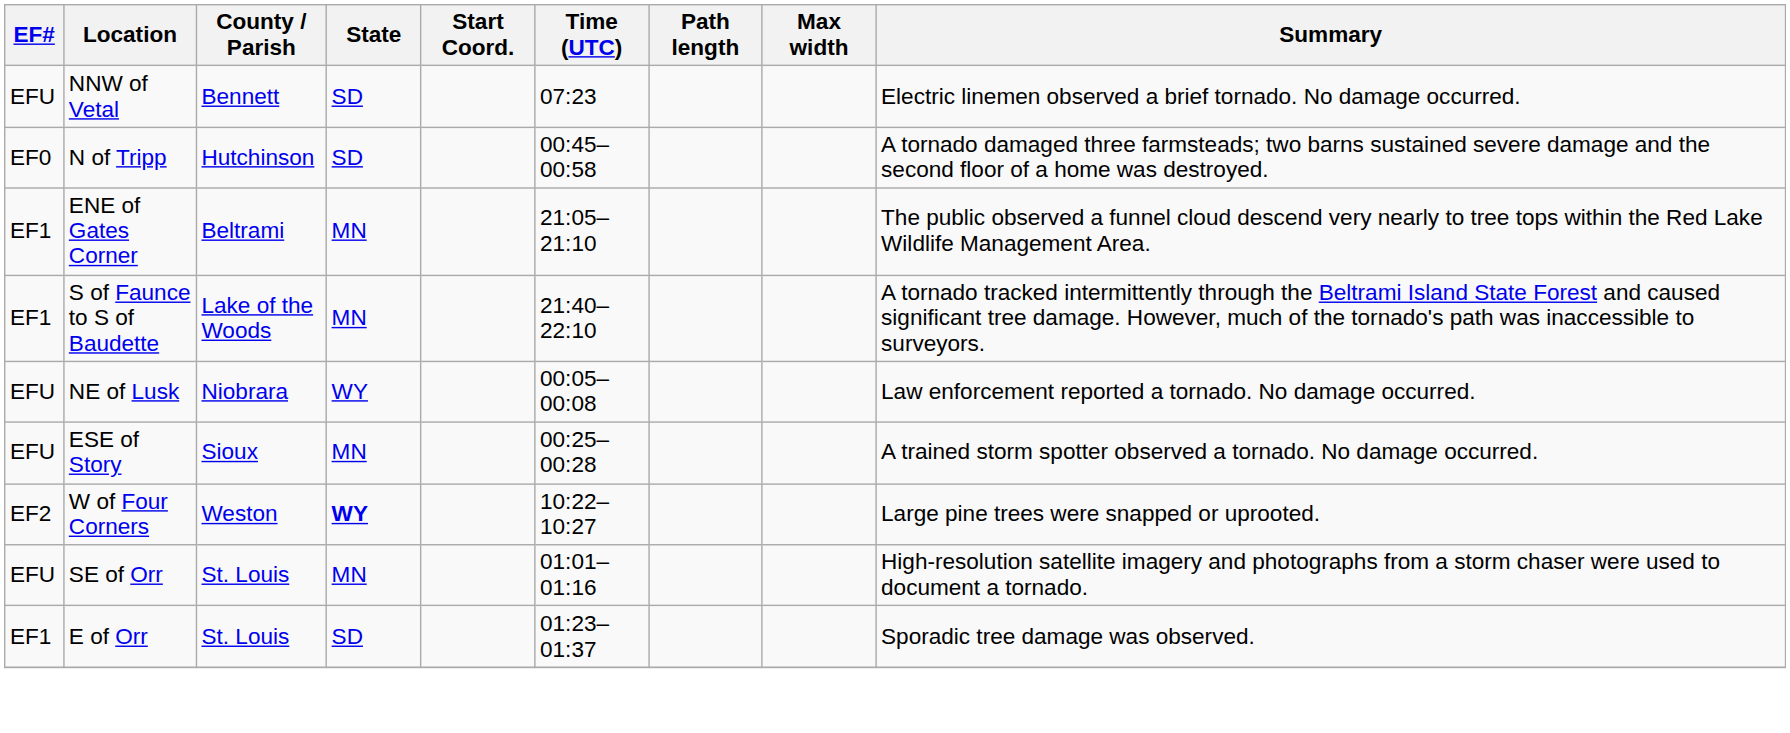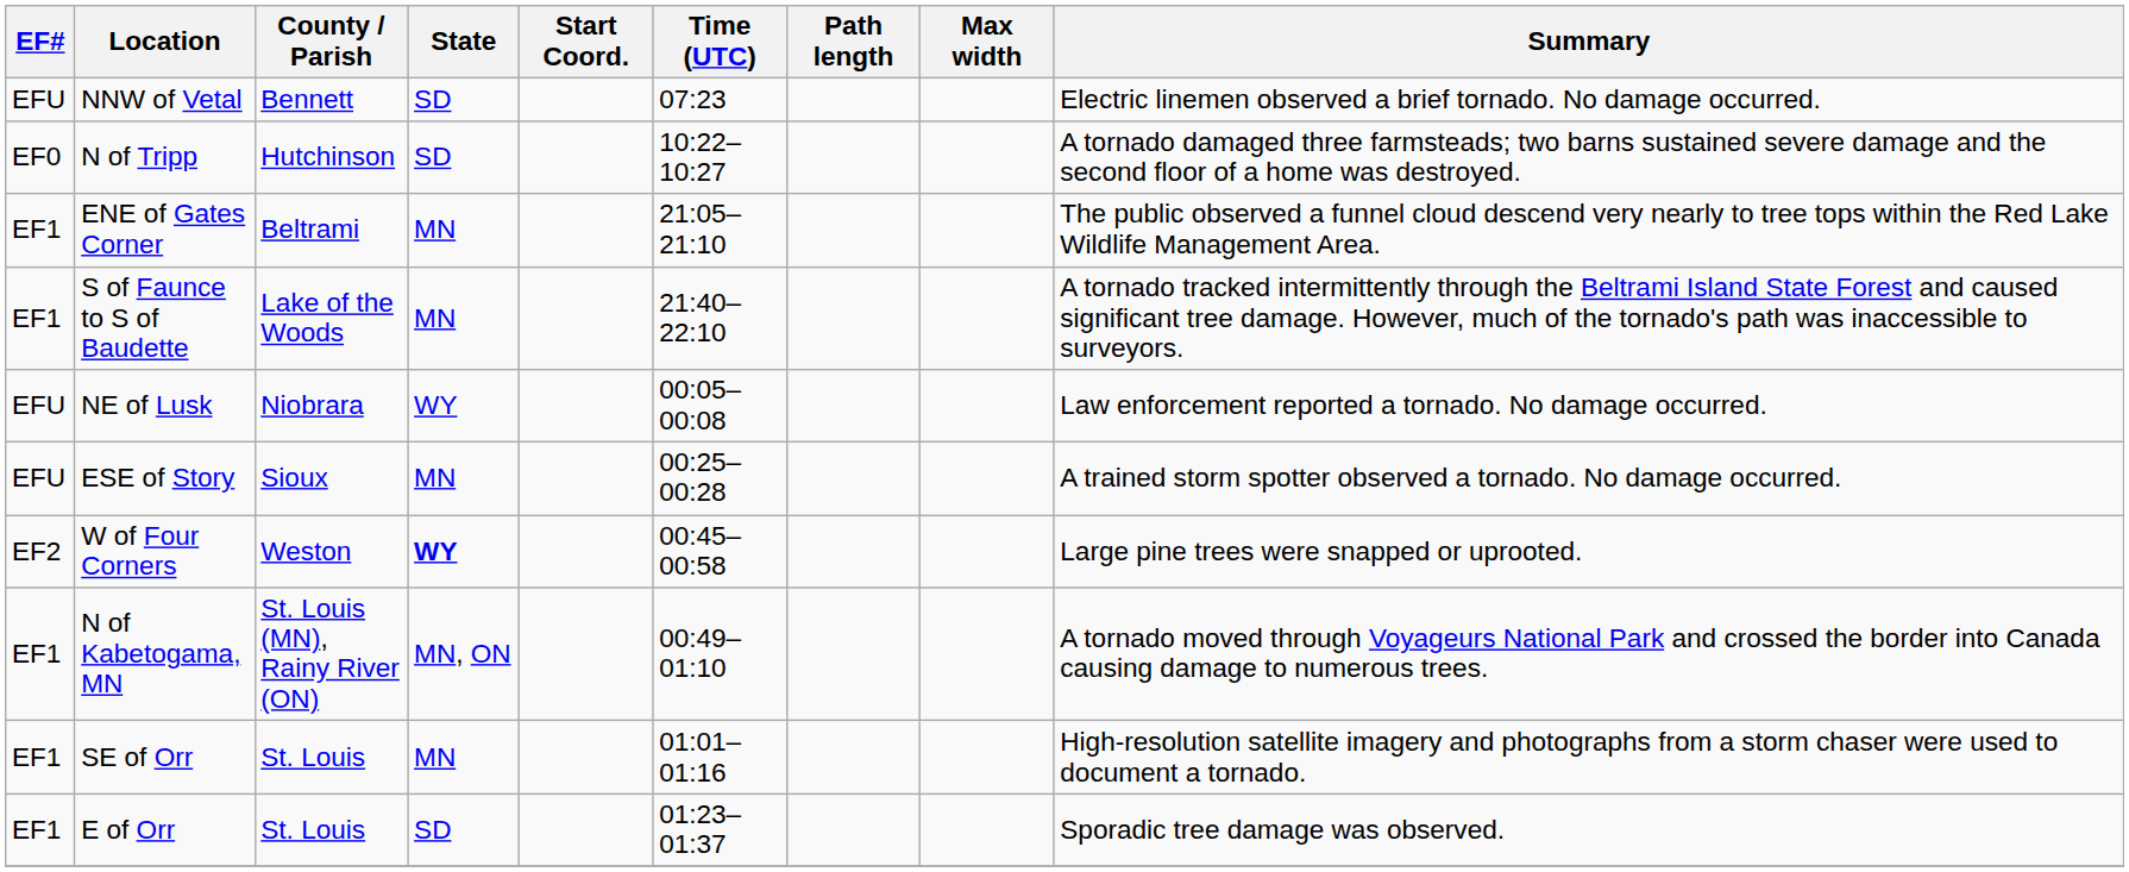N of Tripp | Time (UTC): 00:45–00:58 -> 10:22–10:27
W of Four Corners | Time (UTC): 10:22–10:27 -> 00:45–00:58
+ row: EF1 | N of Kabetogama, MN | St. Louis (MN), Rainy River (ON) | MN, ON | 00:49–01:10 | A tornado moved through Voyageurs National Park and crossed the border into Canada causing damage to numerous trees.
SE of Orr | EF#: EFU -> EF1
